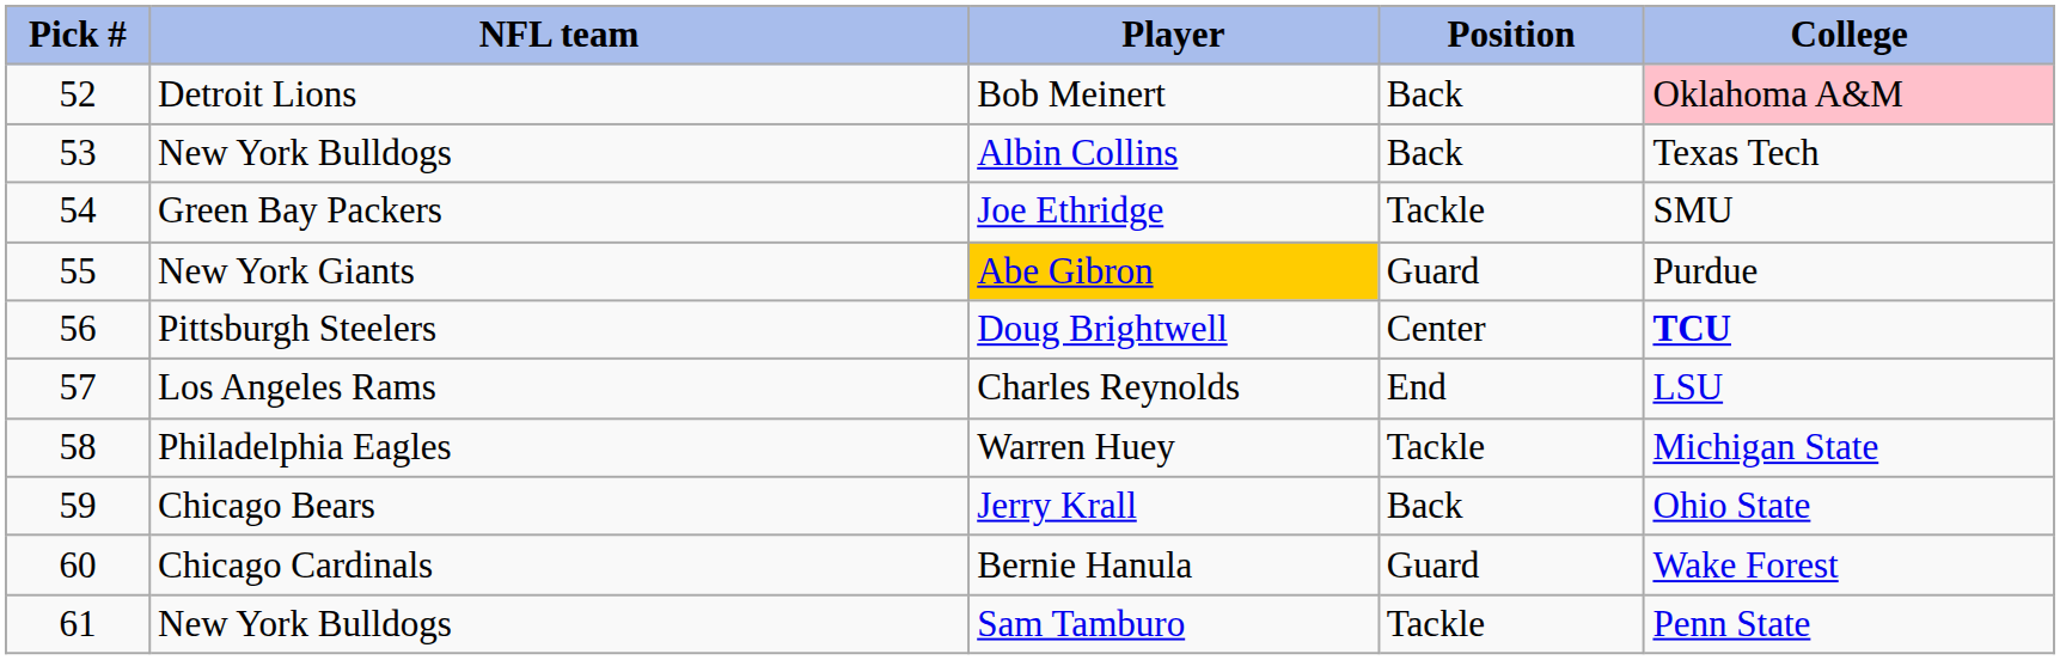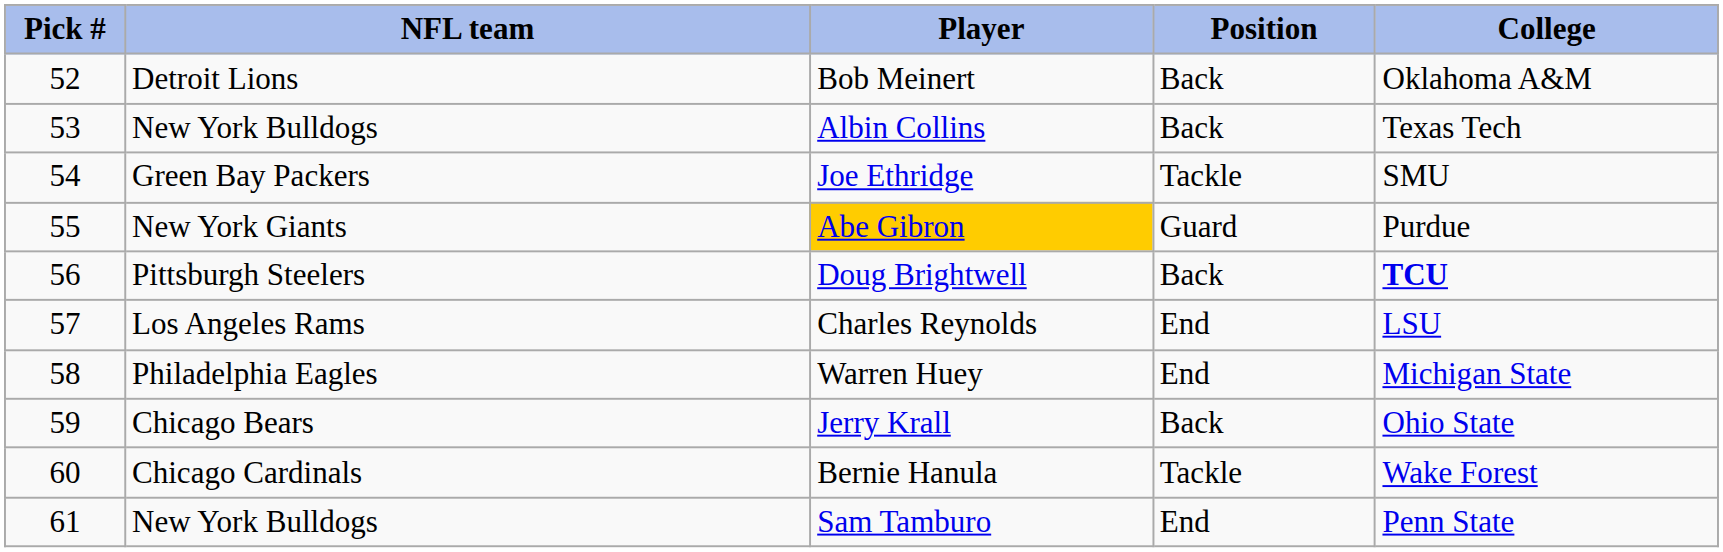Bob Meinert | College: pink background -> no background
Doug Brightwell | Position: Center -> Back
Warren Huey | Position: Tackle -> End
Bernie Hanula | Position: Guard -> Tackle
Sam Tamburo | Position: Tackle -> End
